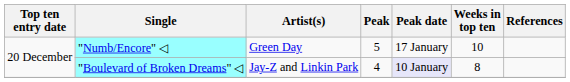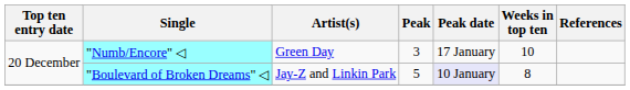"Numb/Encore" ◁ | Peak: 5 -> 3
"Boulevard of Broken Dreams" ◁ | Peak: 4 -> 5
